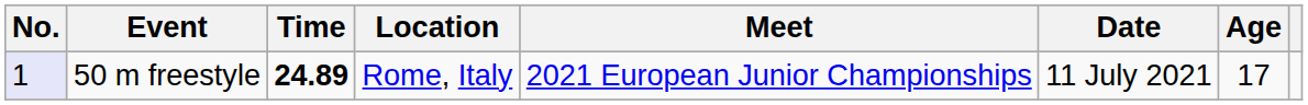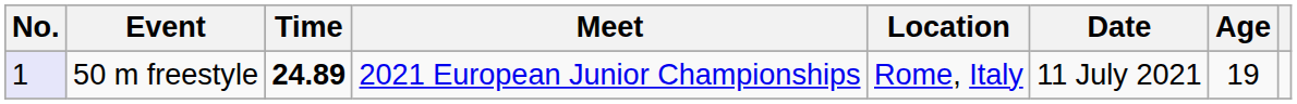columns swapped: Meet <-> Location
50 m freestyle | Age: 17 -> 19
